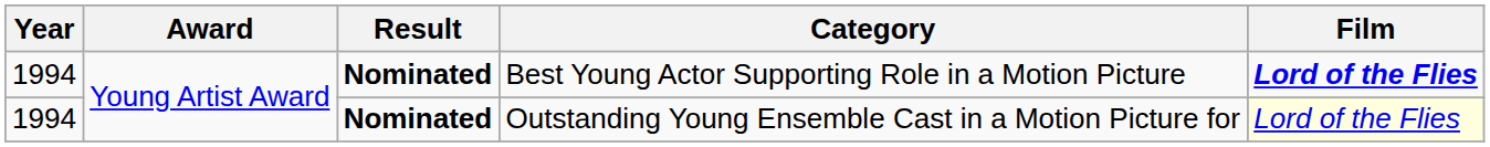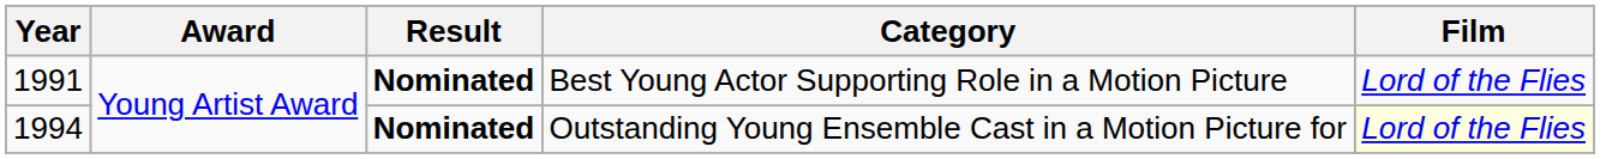Best Young Actor Supporting Role in a Motion Picture | Year: 1994 -> 1991
Best Young Actor Supporting Role in a Motion Picture | Film: bold -> normal
